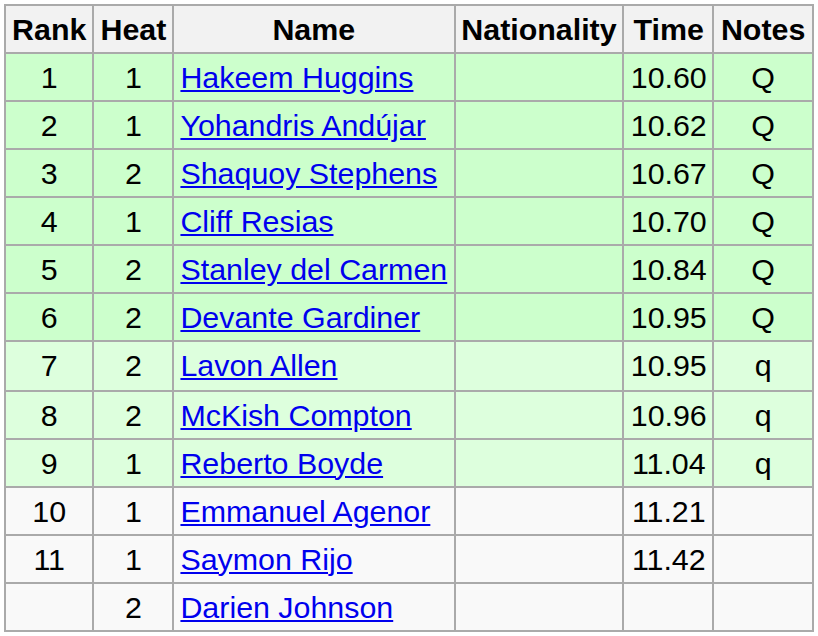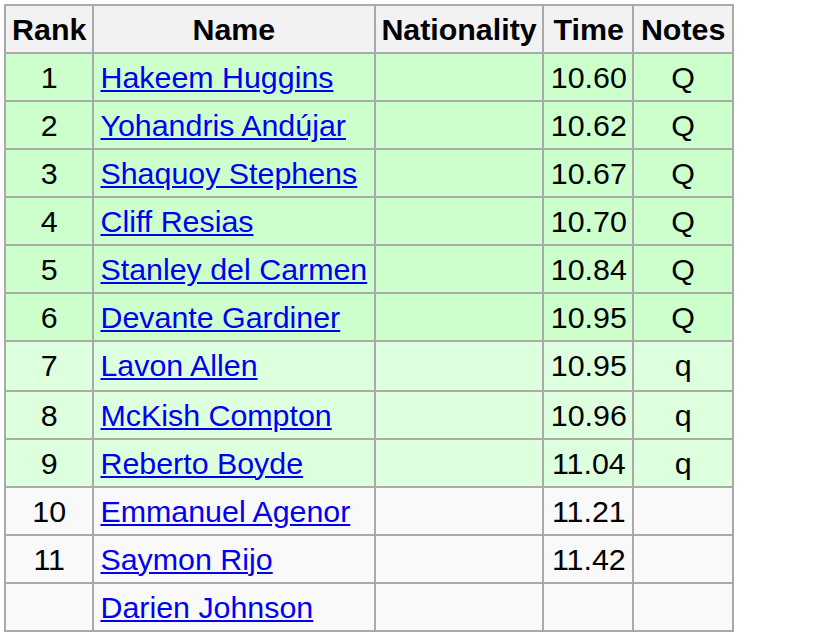- column: Heat | 1 | 1 | 2 | 1 | 2 | 2 | 2 | 2 | 1 | 1 | 1 | 2
